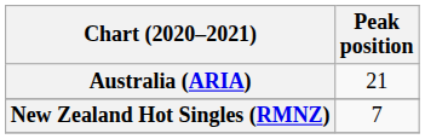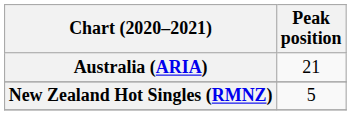New Zealand Hot Singles (RMNZ) | Peak position: 7 -> 5
